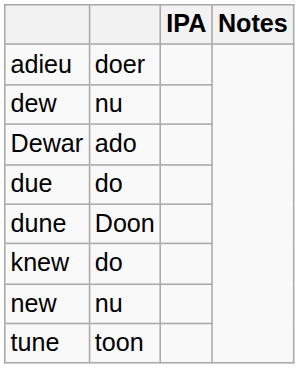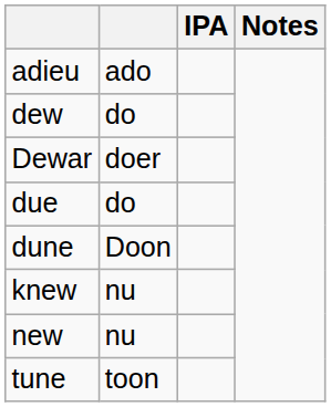adieu | column 2: doer -> ado
dew | column 2: nu -> do
Dewar | column 2: ado -> doer
knew | column 2: do -> nu
